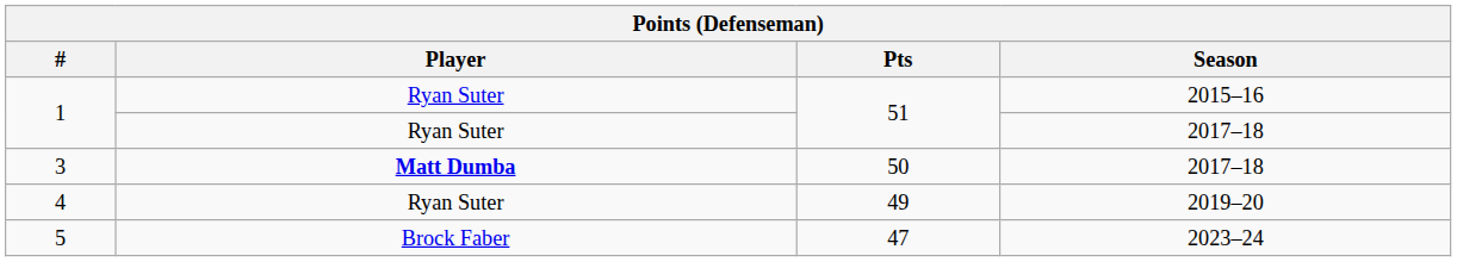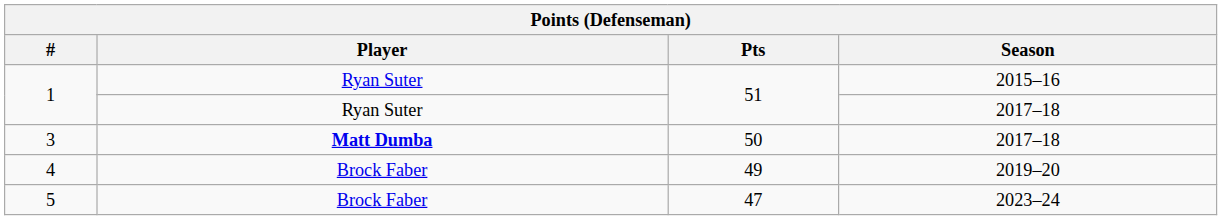4 | Player: Ryan Suter -> Brock Faber
